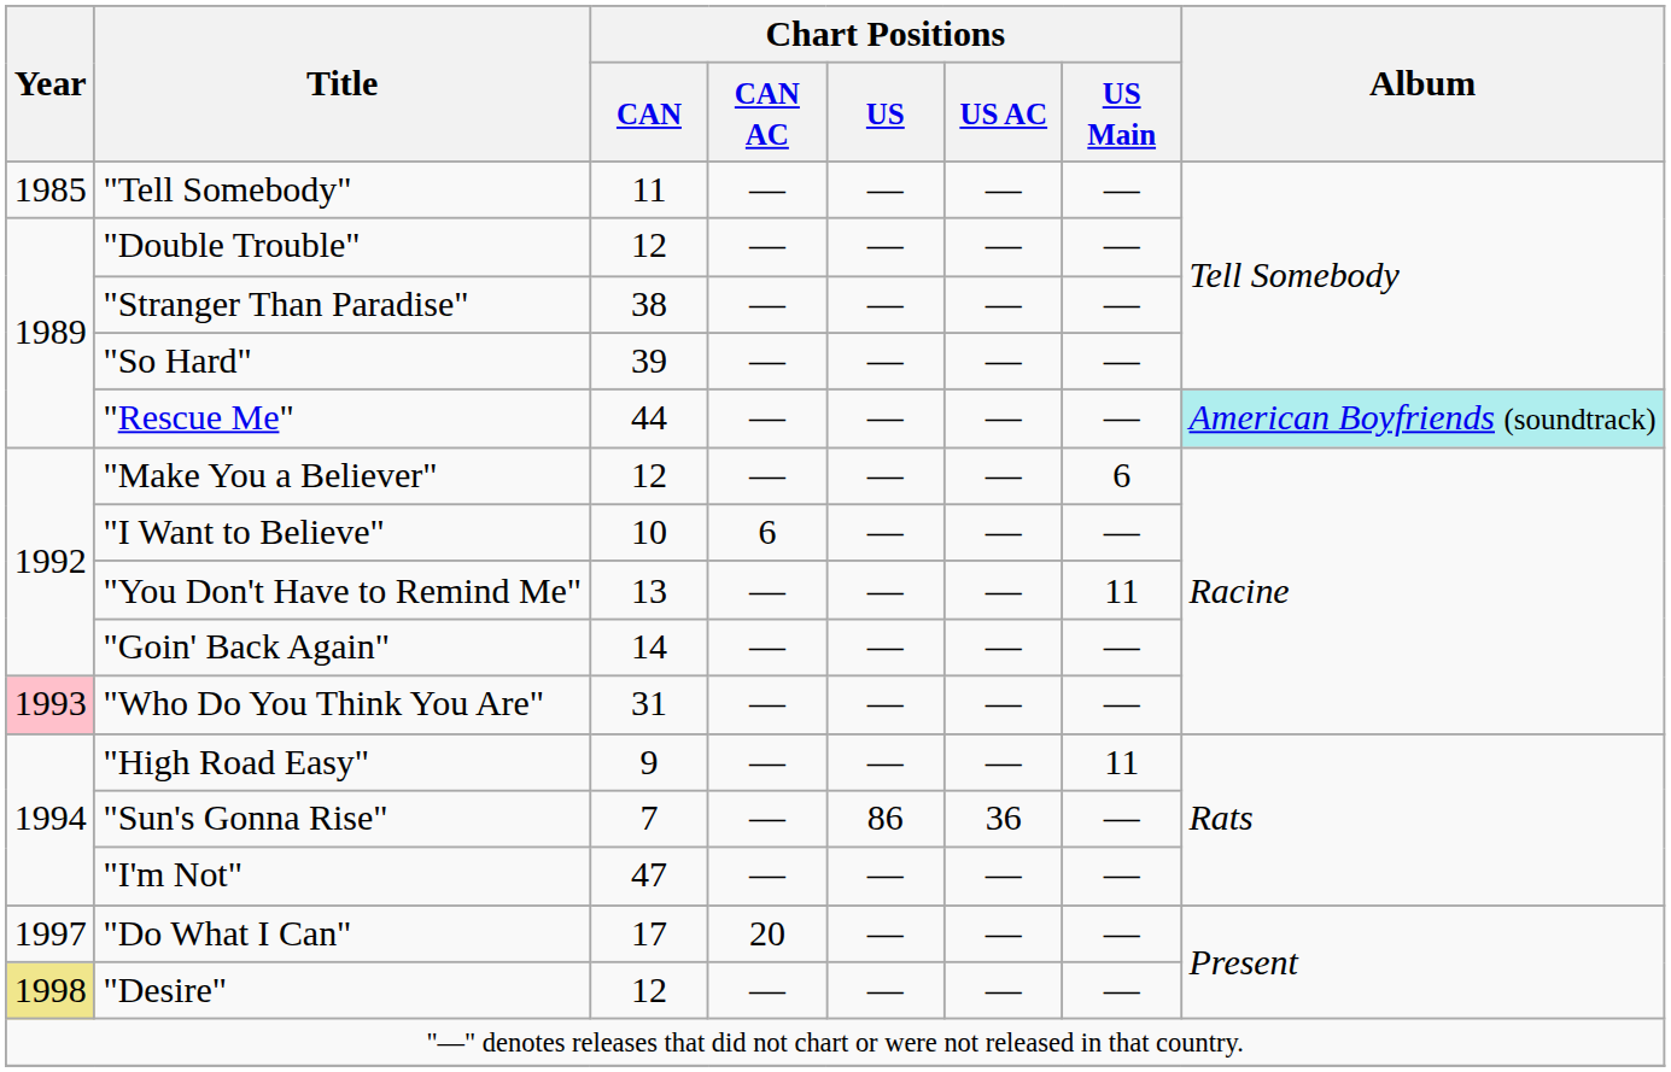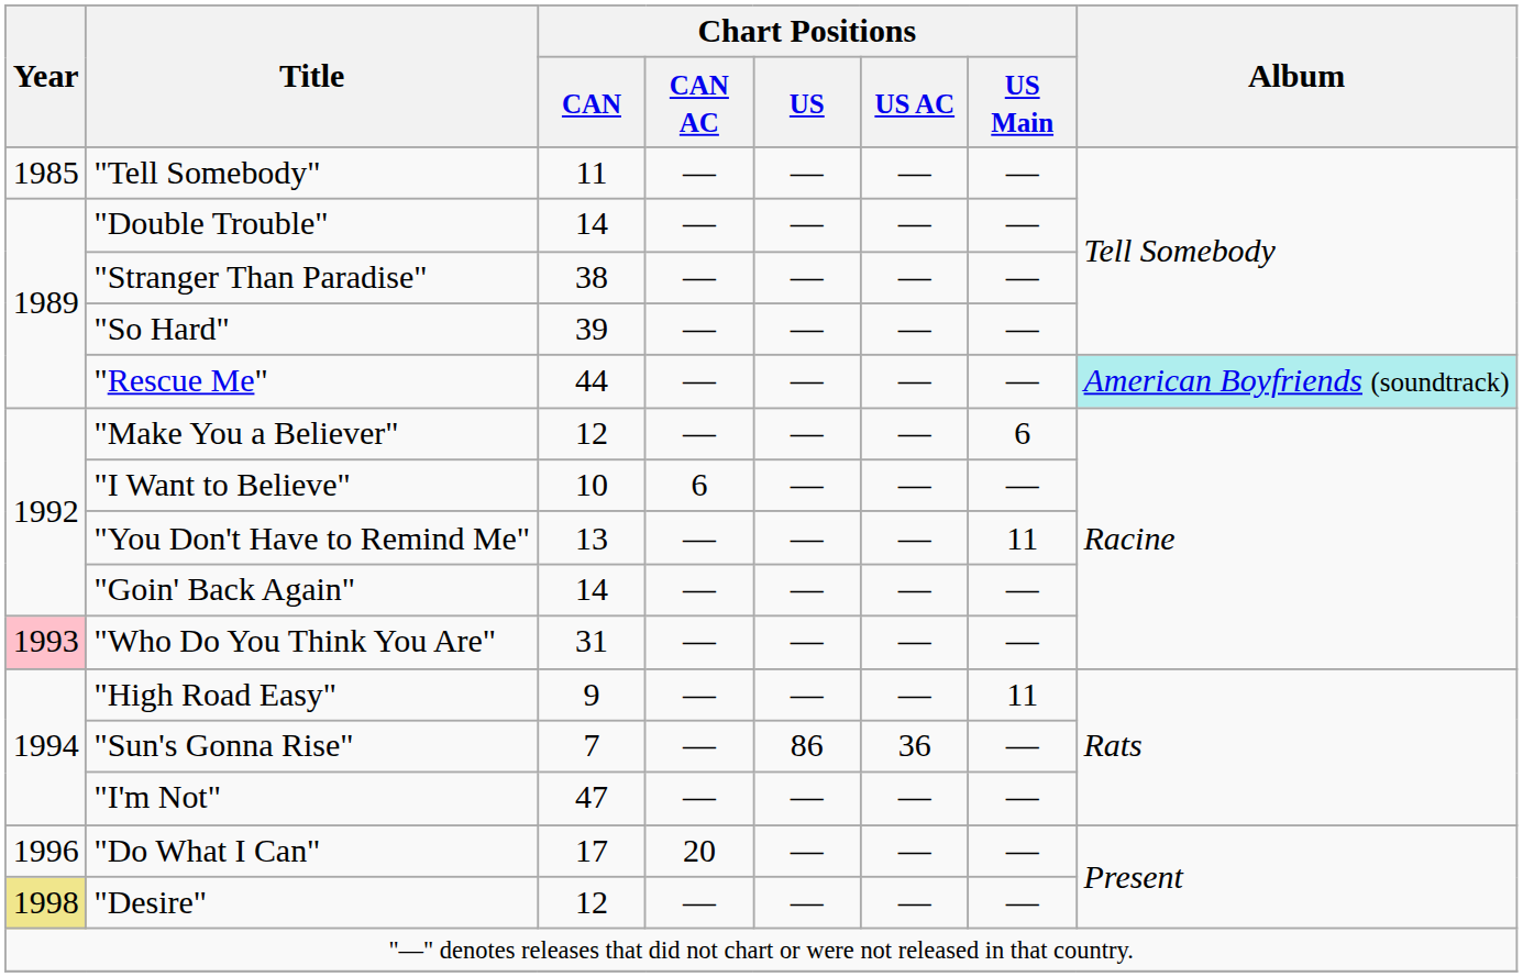"Double Trouble" | Chart Positions / CAN: 12 -> 14
"Do What I Can" | Year: 1997 -> 1996
